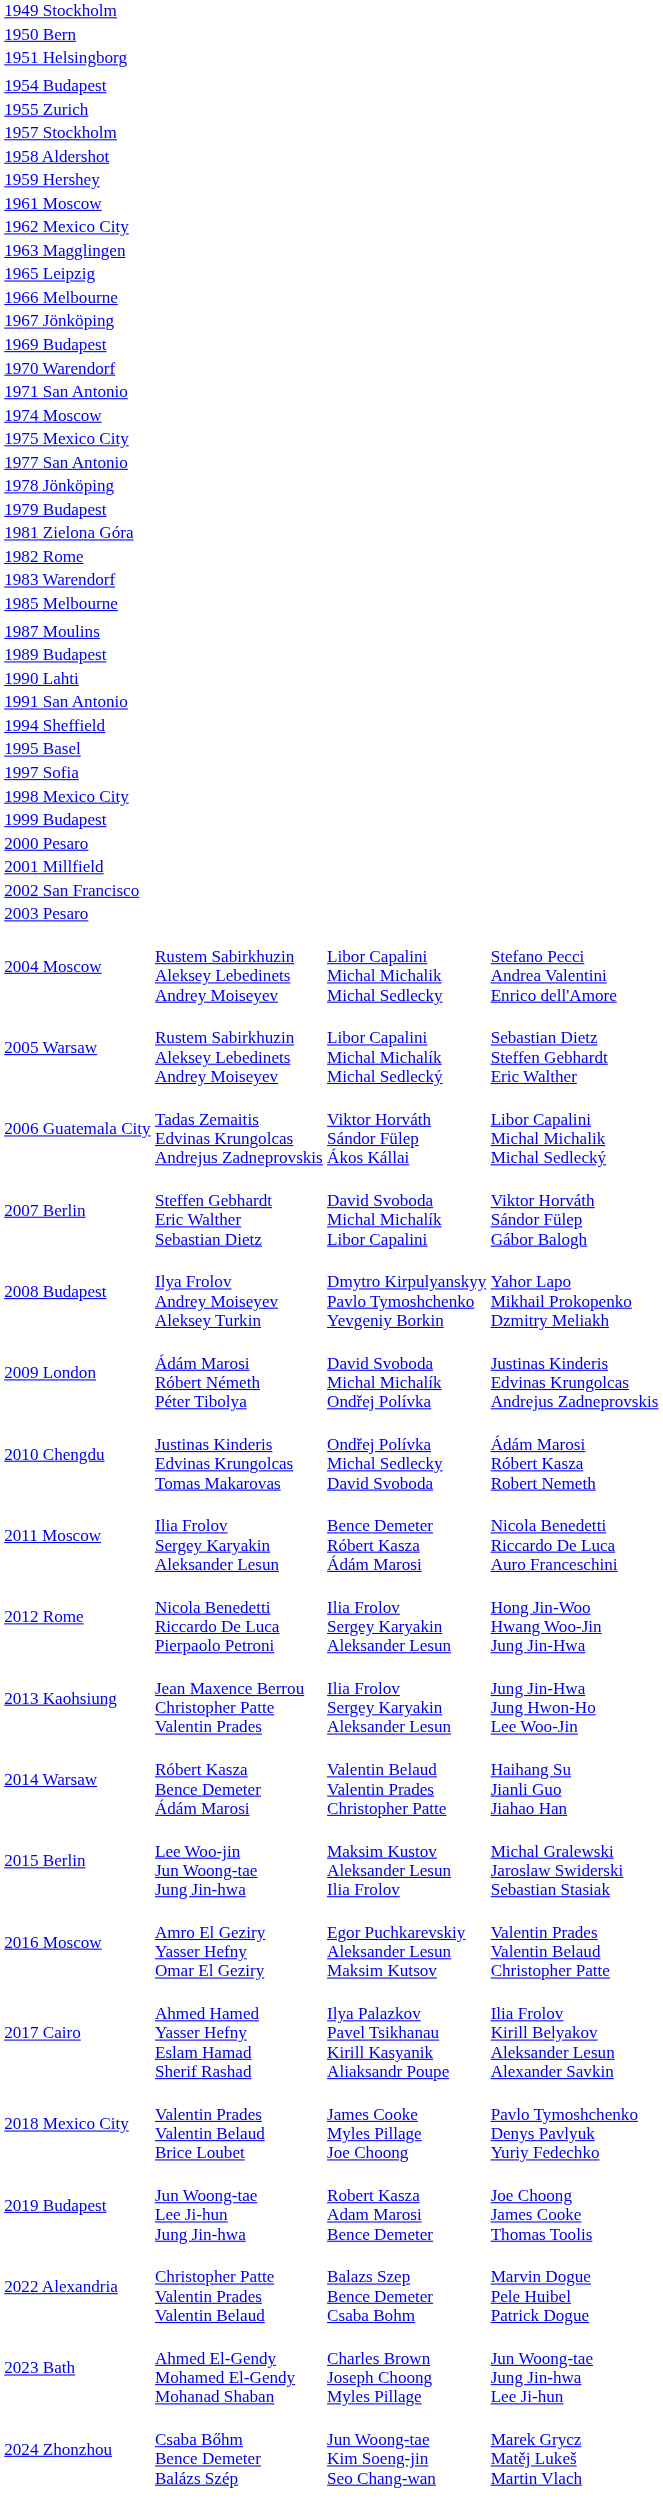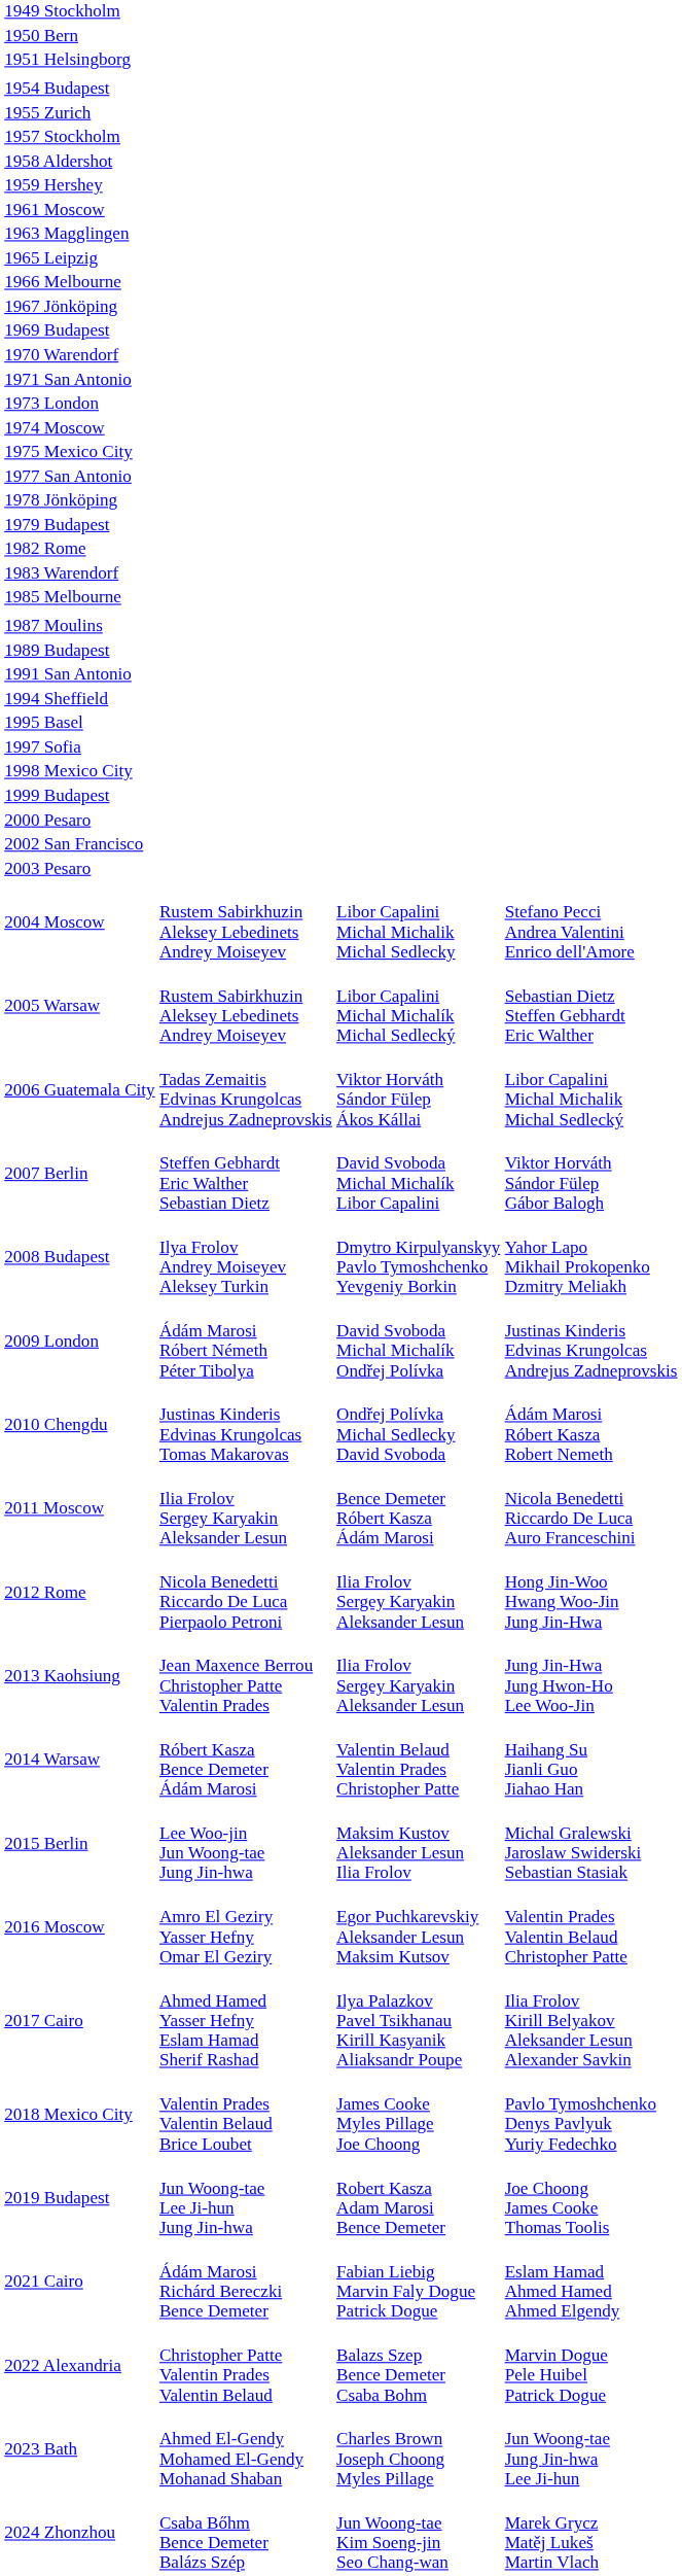- row: 1962 Mexico City
+ row: 1973 London
- row: 1981 Zielona Góra
- row: 1990 Lahti
- row: 2001 Millfield
+ row: 2021 Cairo | Ádám Marosi Richárd Bereczki Bence Demeter | Fabian Liebig Marvin Faly Dogue Patrick Dogue | Eslam Hamad Ahmed Hamed Ahmed Elgendy
